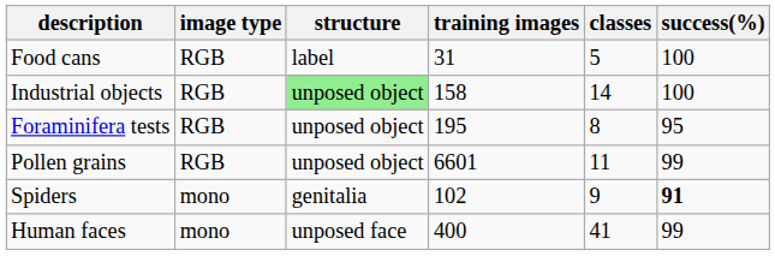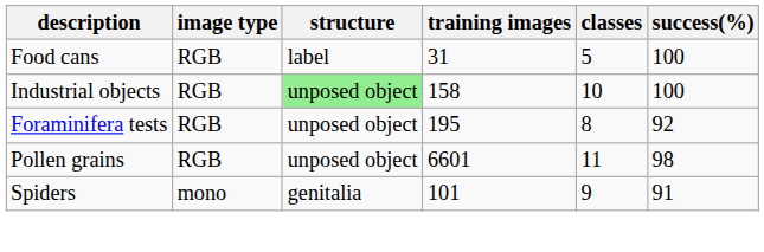Industrial objects | classes: 14 -> 10
Foraminifera tests | success(%): 95 -> 92
Pollen grains | success(%): 99 -> 98
Spiders | training images: 102 -> 101
Spiders | success(%): bold -> normal
- row: Human faces | mono | unposed face | 400 | 41 | 99
